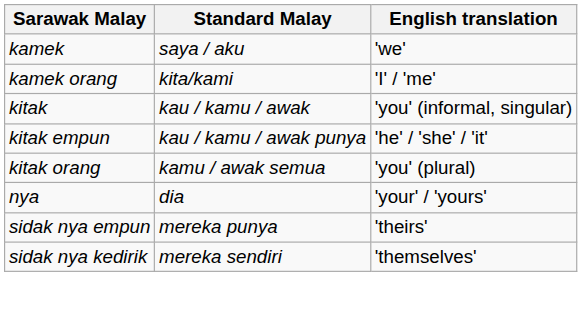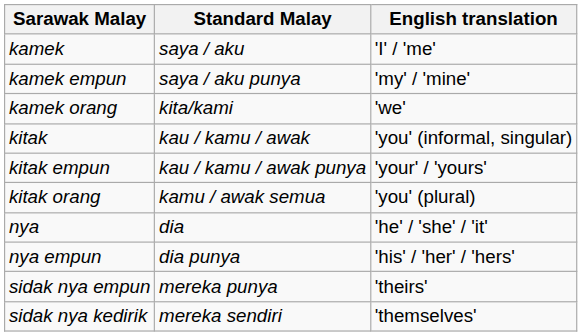kamek | English translation: 'we' -> 'I' / 'me'
+ row: kamek empun | saya / aku punya | 'my' / 'mine'
kamek orang | English translation: 'I' / 'me' -> 'we'
kitak empun | English translation: 'he' / 'she' / 'it' -> 'your' / 'yours'
nya | English translation: 'your' / 'yours' -> 'he' / 'she' / 'it'
+ row: nya empun | dia punya | 'his' / 'her' / 'hers'
